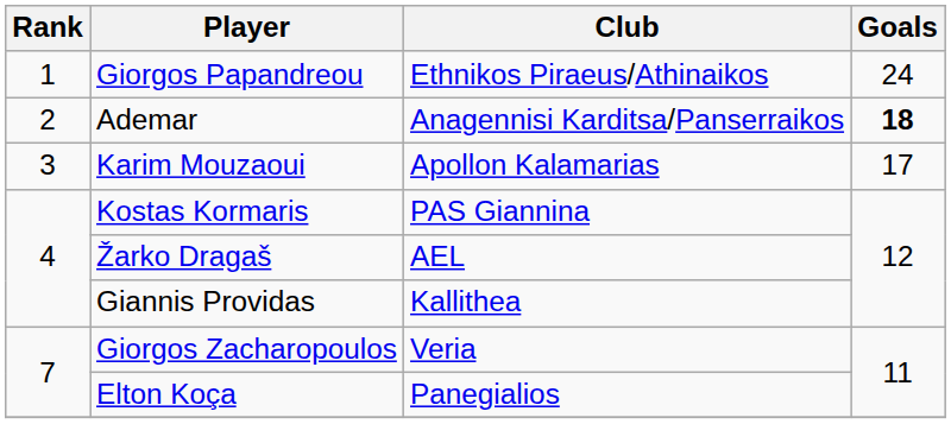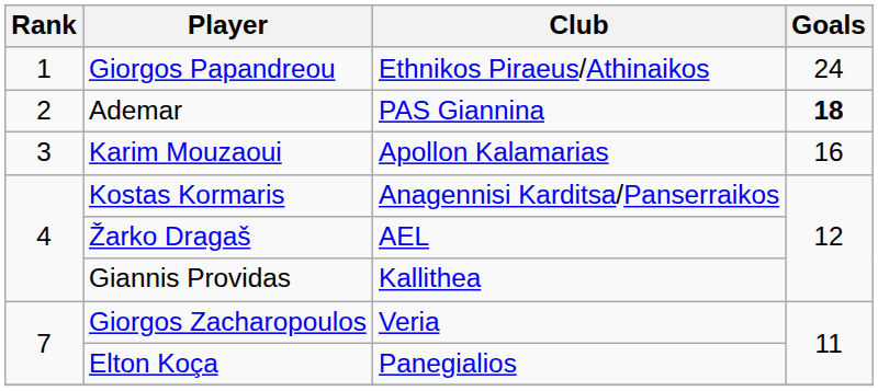Ademar | Club: Anagennisi Karditsa/Panserraikos -> PAS Giannina
Karim Mouzaoui | Goals: 17 -> 16
Kostas Kormaris | Club: PAS Giannina -> Anagennisi Karditsa/Panserraikos
